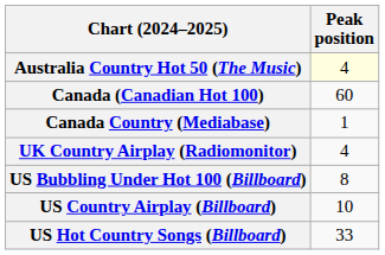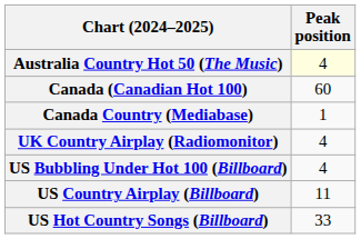US Bubbling Under Hot 100 (Billboard) | Peak position: 8 -> 4
US Country Airplay (Billboard) | Peak position: 10 -> 11
